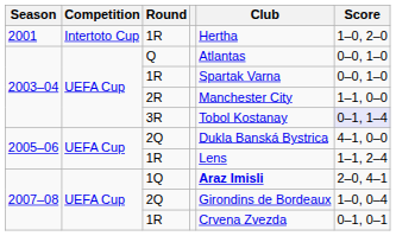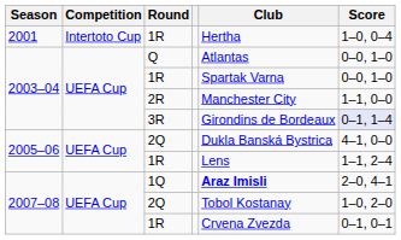2001 / 1R | Score: 1–0, 2–0 -> 1–0, 0–4
3R | Club: Tobol Kostanay -> Girondins de Bordeaux
2007–08 / 2Q | Club: Girondins de Bordeaux -> Tobol Kostanay
2007–08 / 2Q | Score: 1–0, 0–4 -> 1–0, 2–0
